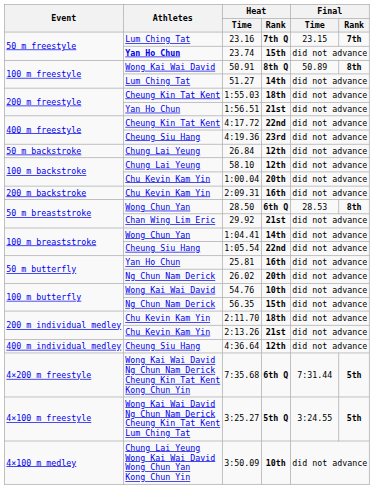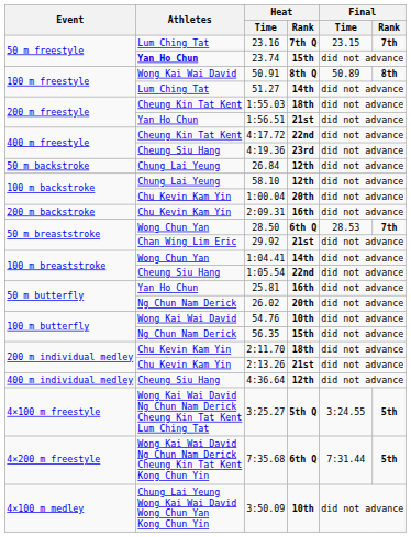28.50 | Final / Rank: 8th -> 7th
rows swapped: 3:25.27 <-> 7:35.68
